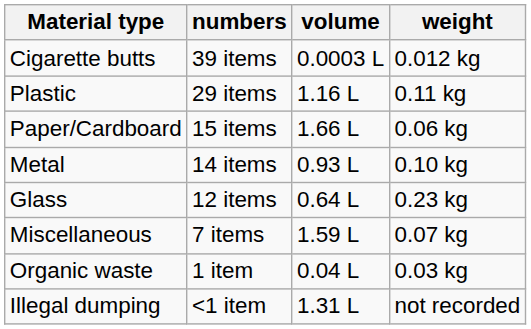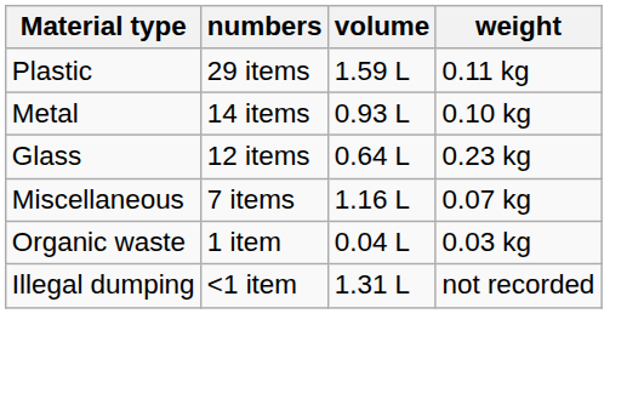- row: Cigarette butts | 39 items | 0.0003 L | 0.012 kg
Plastic | volume: 1.16 L -> 1.59 L
- row: Paper/Cardboard | 15 items | 1.66 L | 0.06 kg
Miscellaneous | volume: 1.59 L -> 1.16 L
